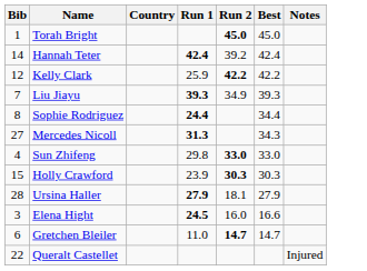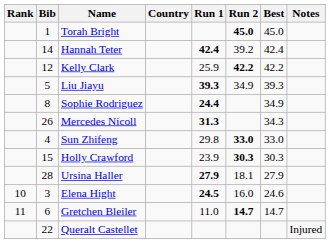+ column: Rank | 10 | 11
Liu Jiayu | Bib: 7 -> 5
Sophie Rodriguez | Best: 34.4 -> 34.9
Mercedes Nicoll | Bib: 27 -> 26
Elena Hight | Best: 16.6 -> 24.6
